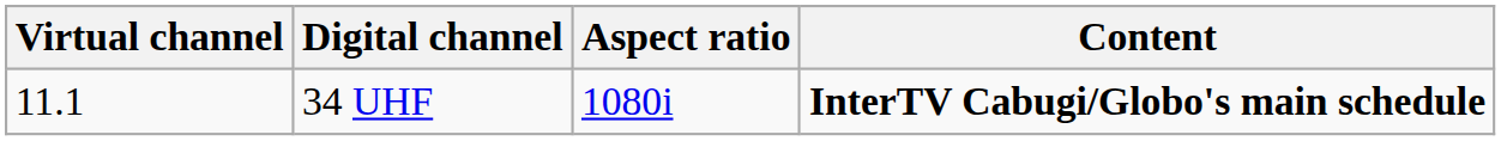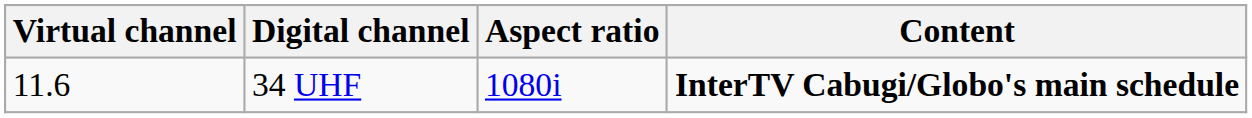34 UHF | Virtual channel: 11.1 -> 11.6
